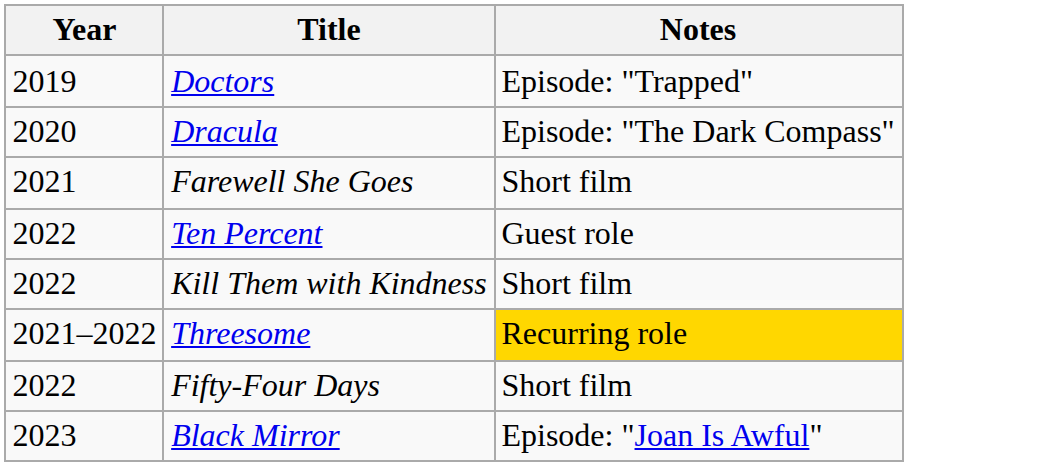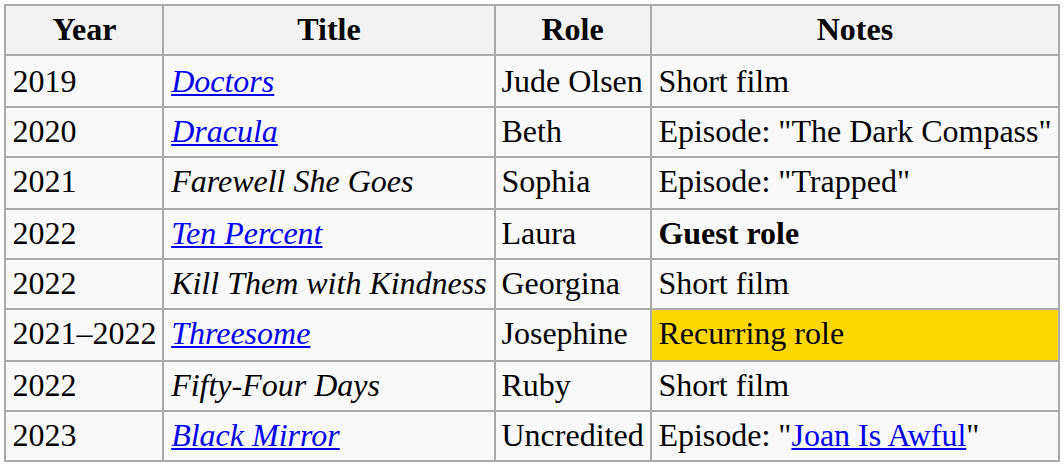+ column: Role | Jude Olsen | Beth | Sophia | Laura | Georgina | Josephine | Ruby | Uncredited
Doctors | Notes: Episode: "Trapped" -> Short film
Farewell She Goes | Notes: Short film -> Episode: "Trapped"
Ten Percent | Notes: normal -> bold
